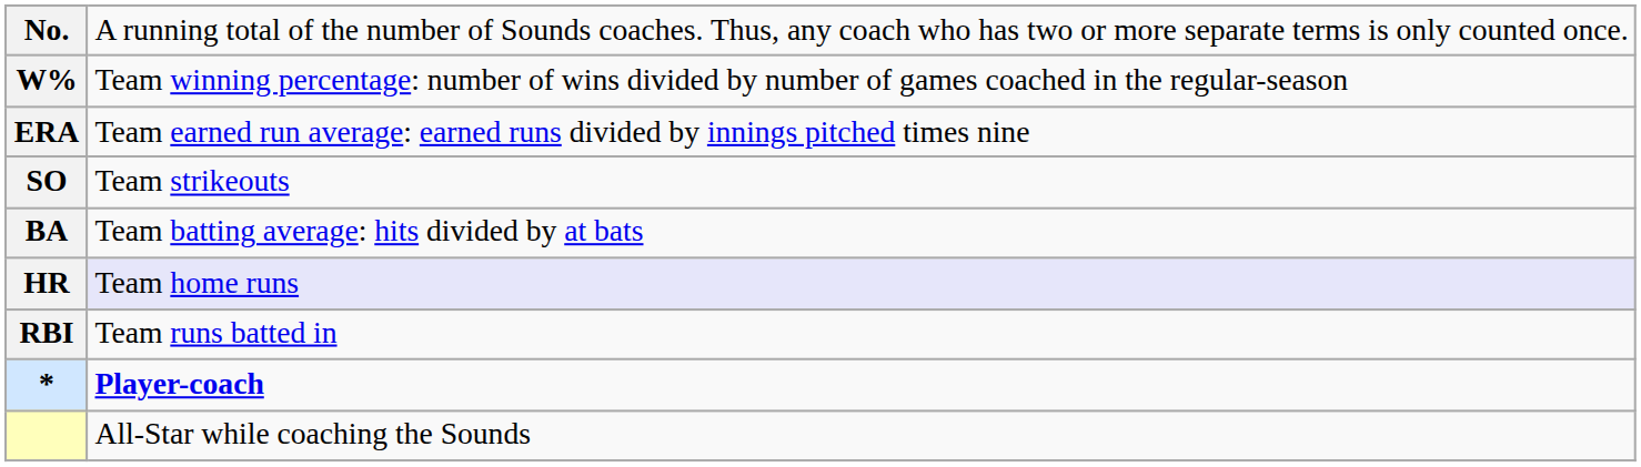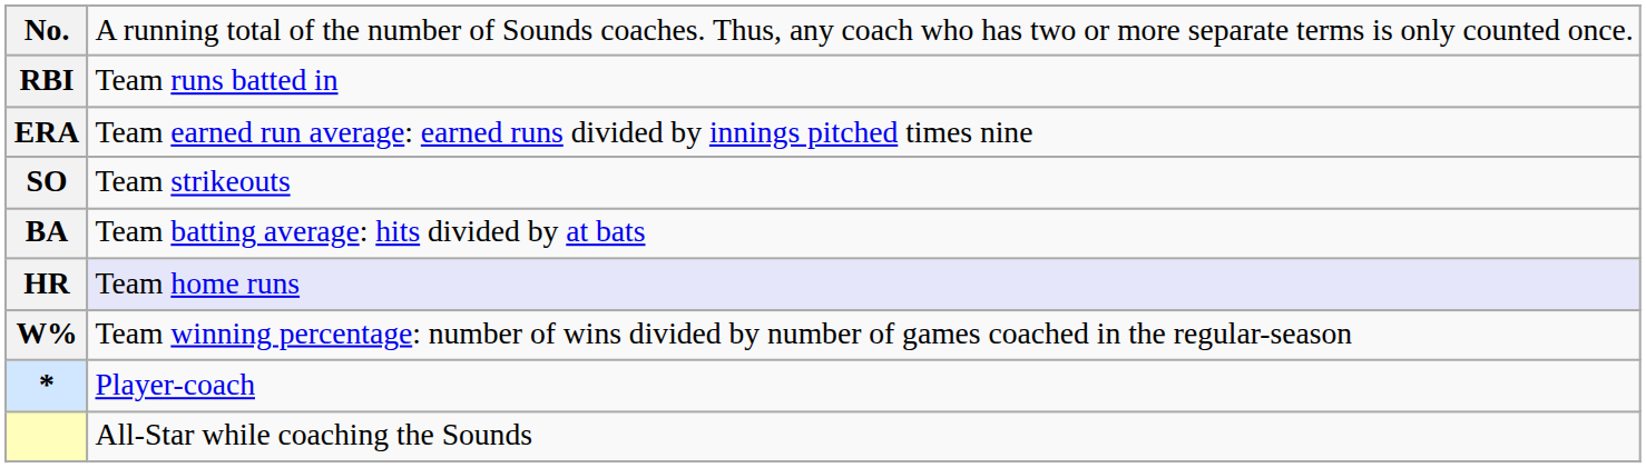rows swapped: W% <-> RBI
* | column 2: bold -> normal
